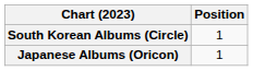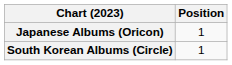rows swapped: Japanese Albums (Oricon) <-> South Korean Albums (Circle)
